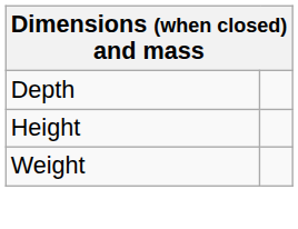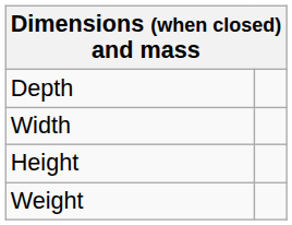+ row: Width
